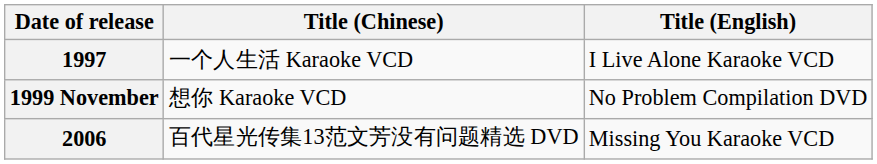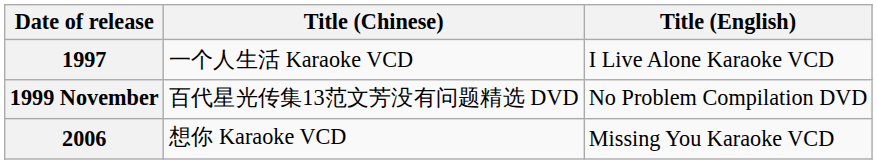1999 November | Title (Chinese): 想你 Karaoke VCD -> 百代星光传集13范文芳没有问题精选 DVD
2006 | Title (Chinese): 百代星光传集13范文芳没有问题精选 DVD -> 想你 Karaoke VCD
